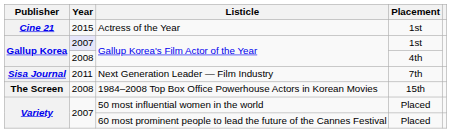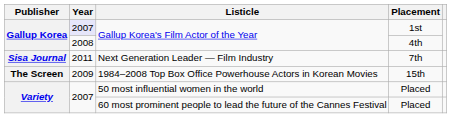- row: Cine 21 | 2015 | Actress of the Year | 1st
1984–2008 Top Box Office Powerhouse Actors in Korean Movies | Year: 2008 -> 2009
